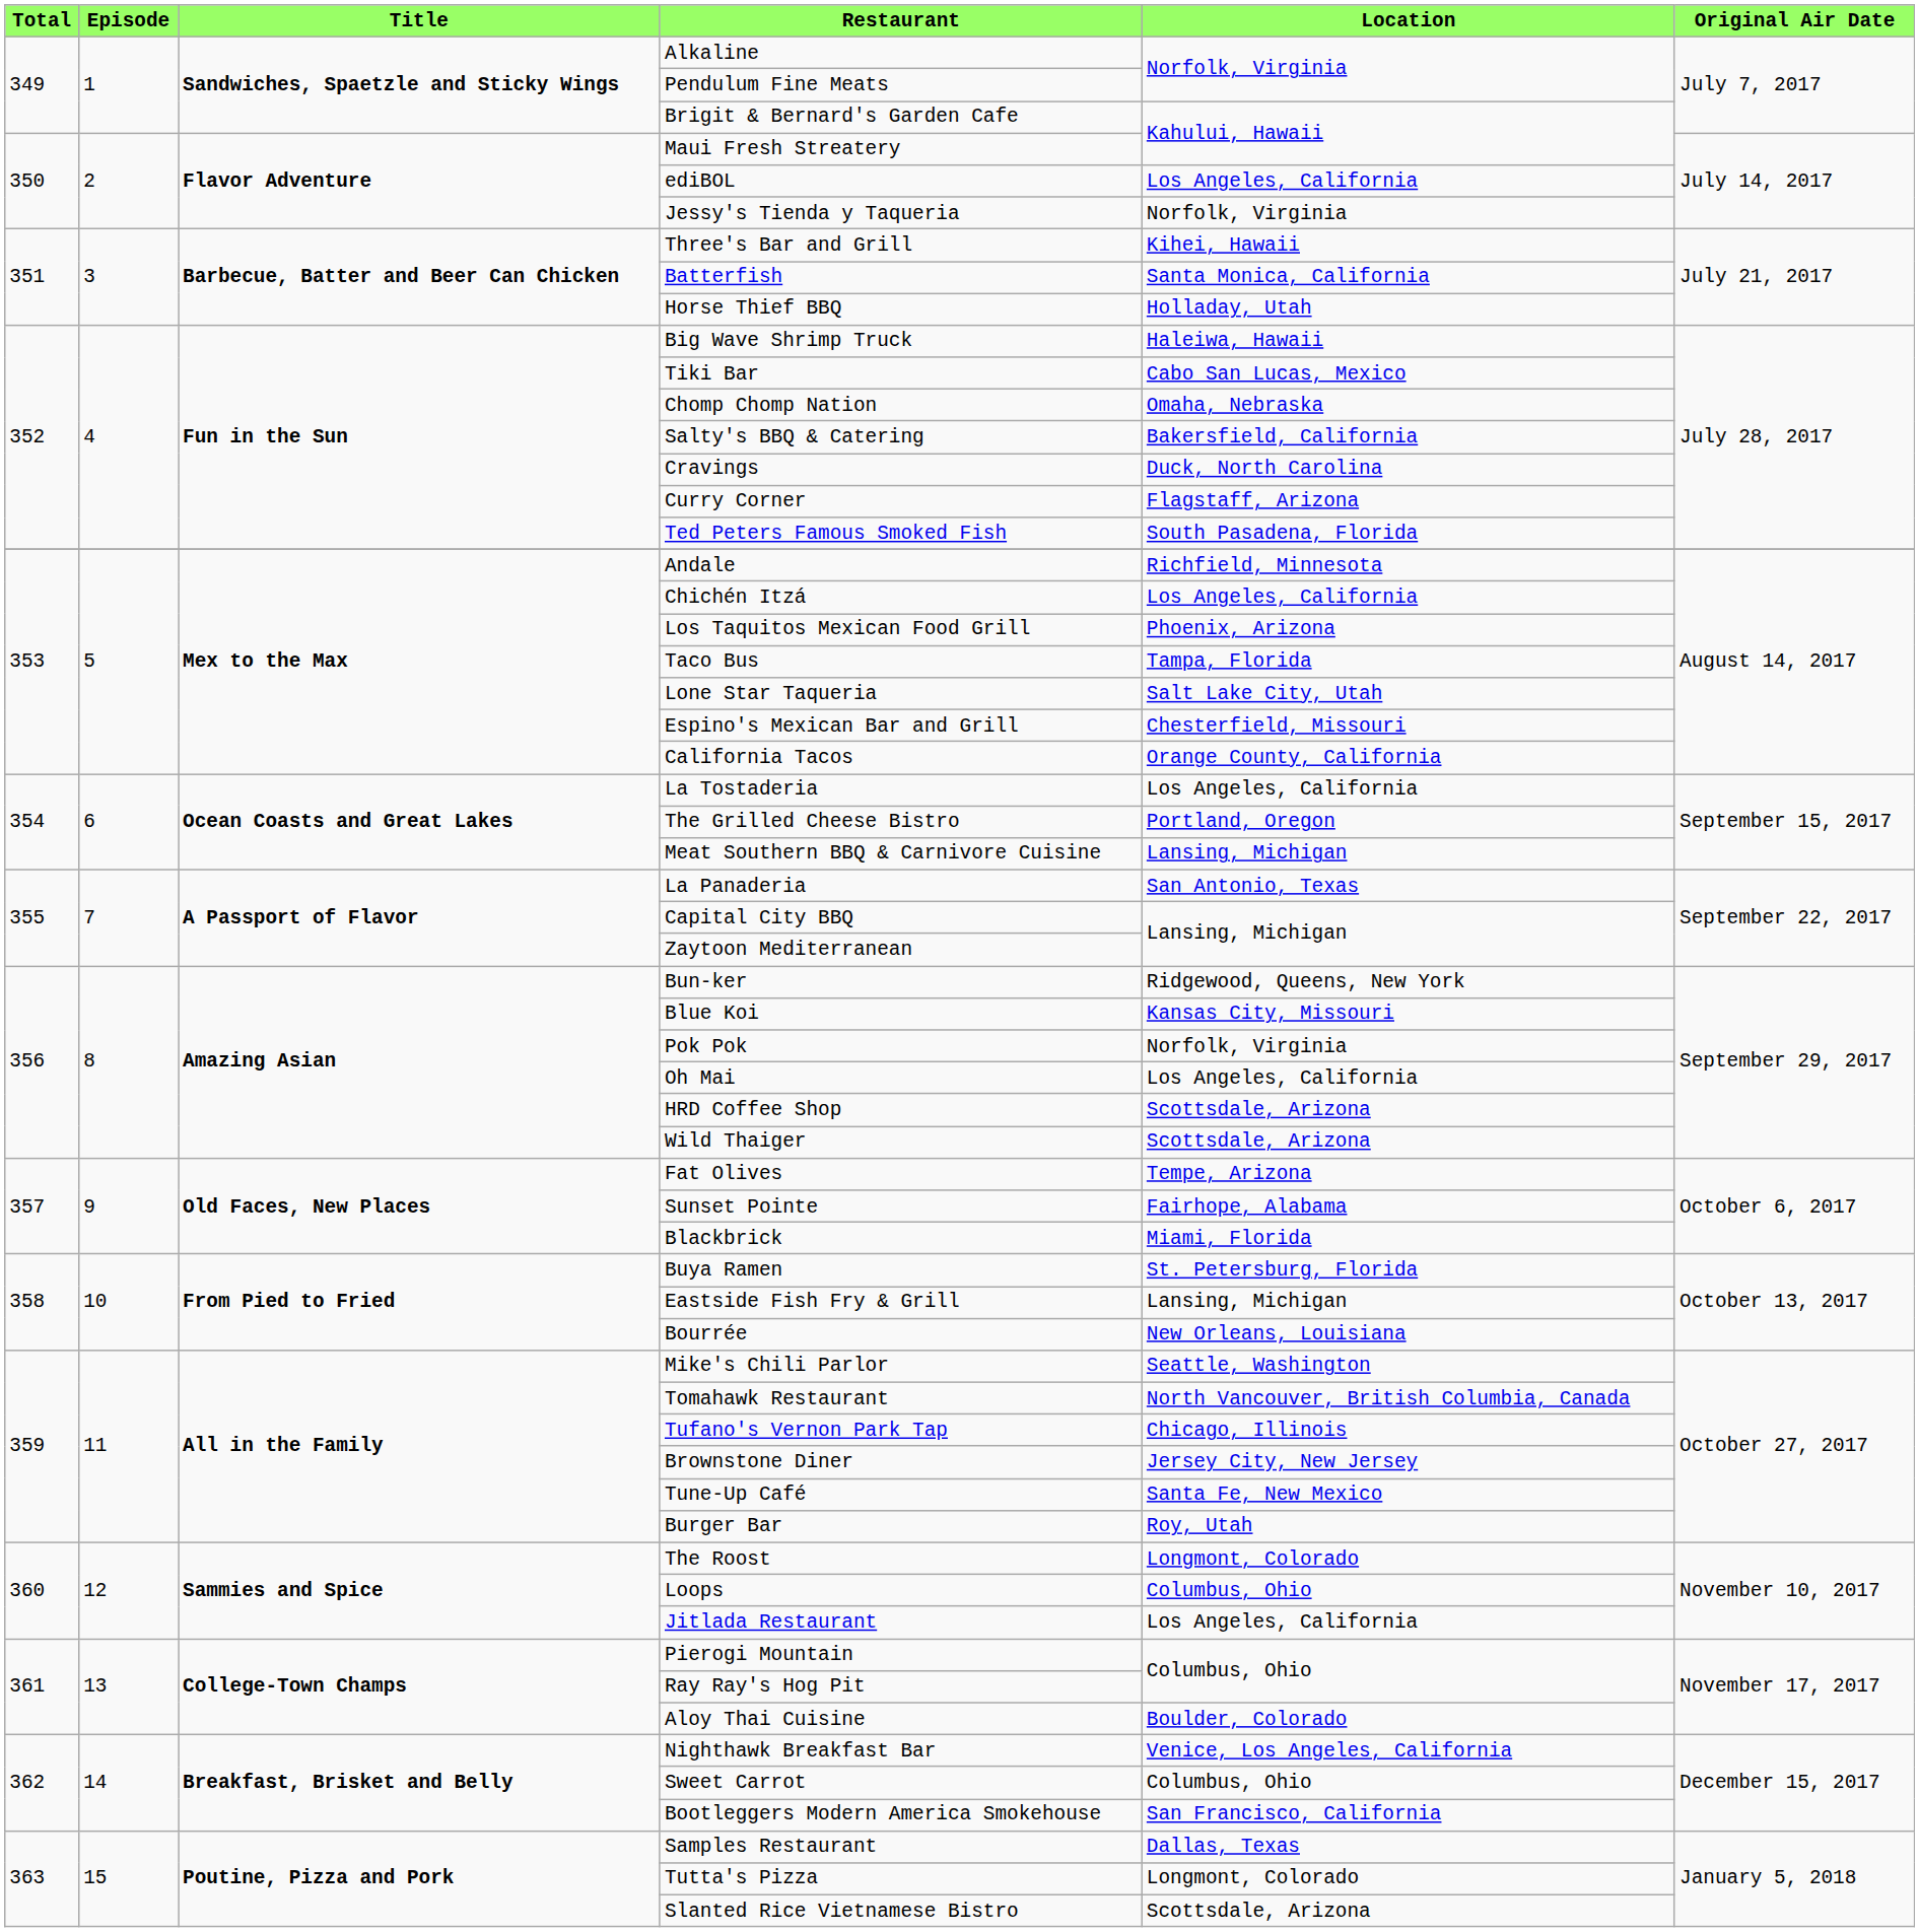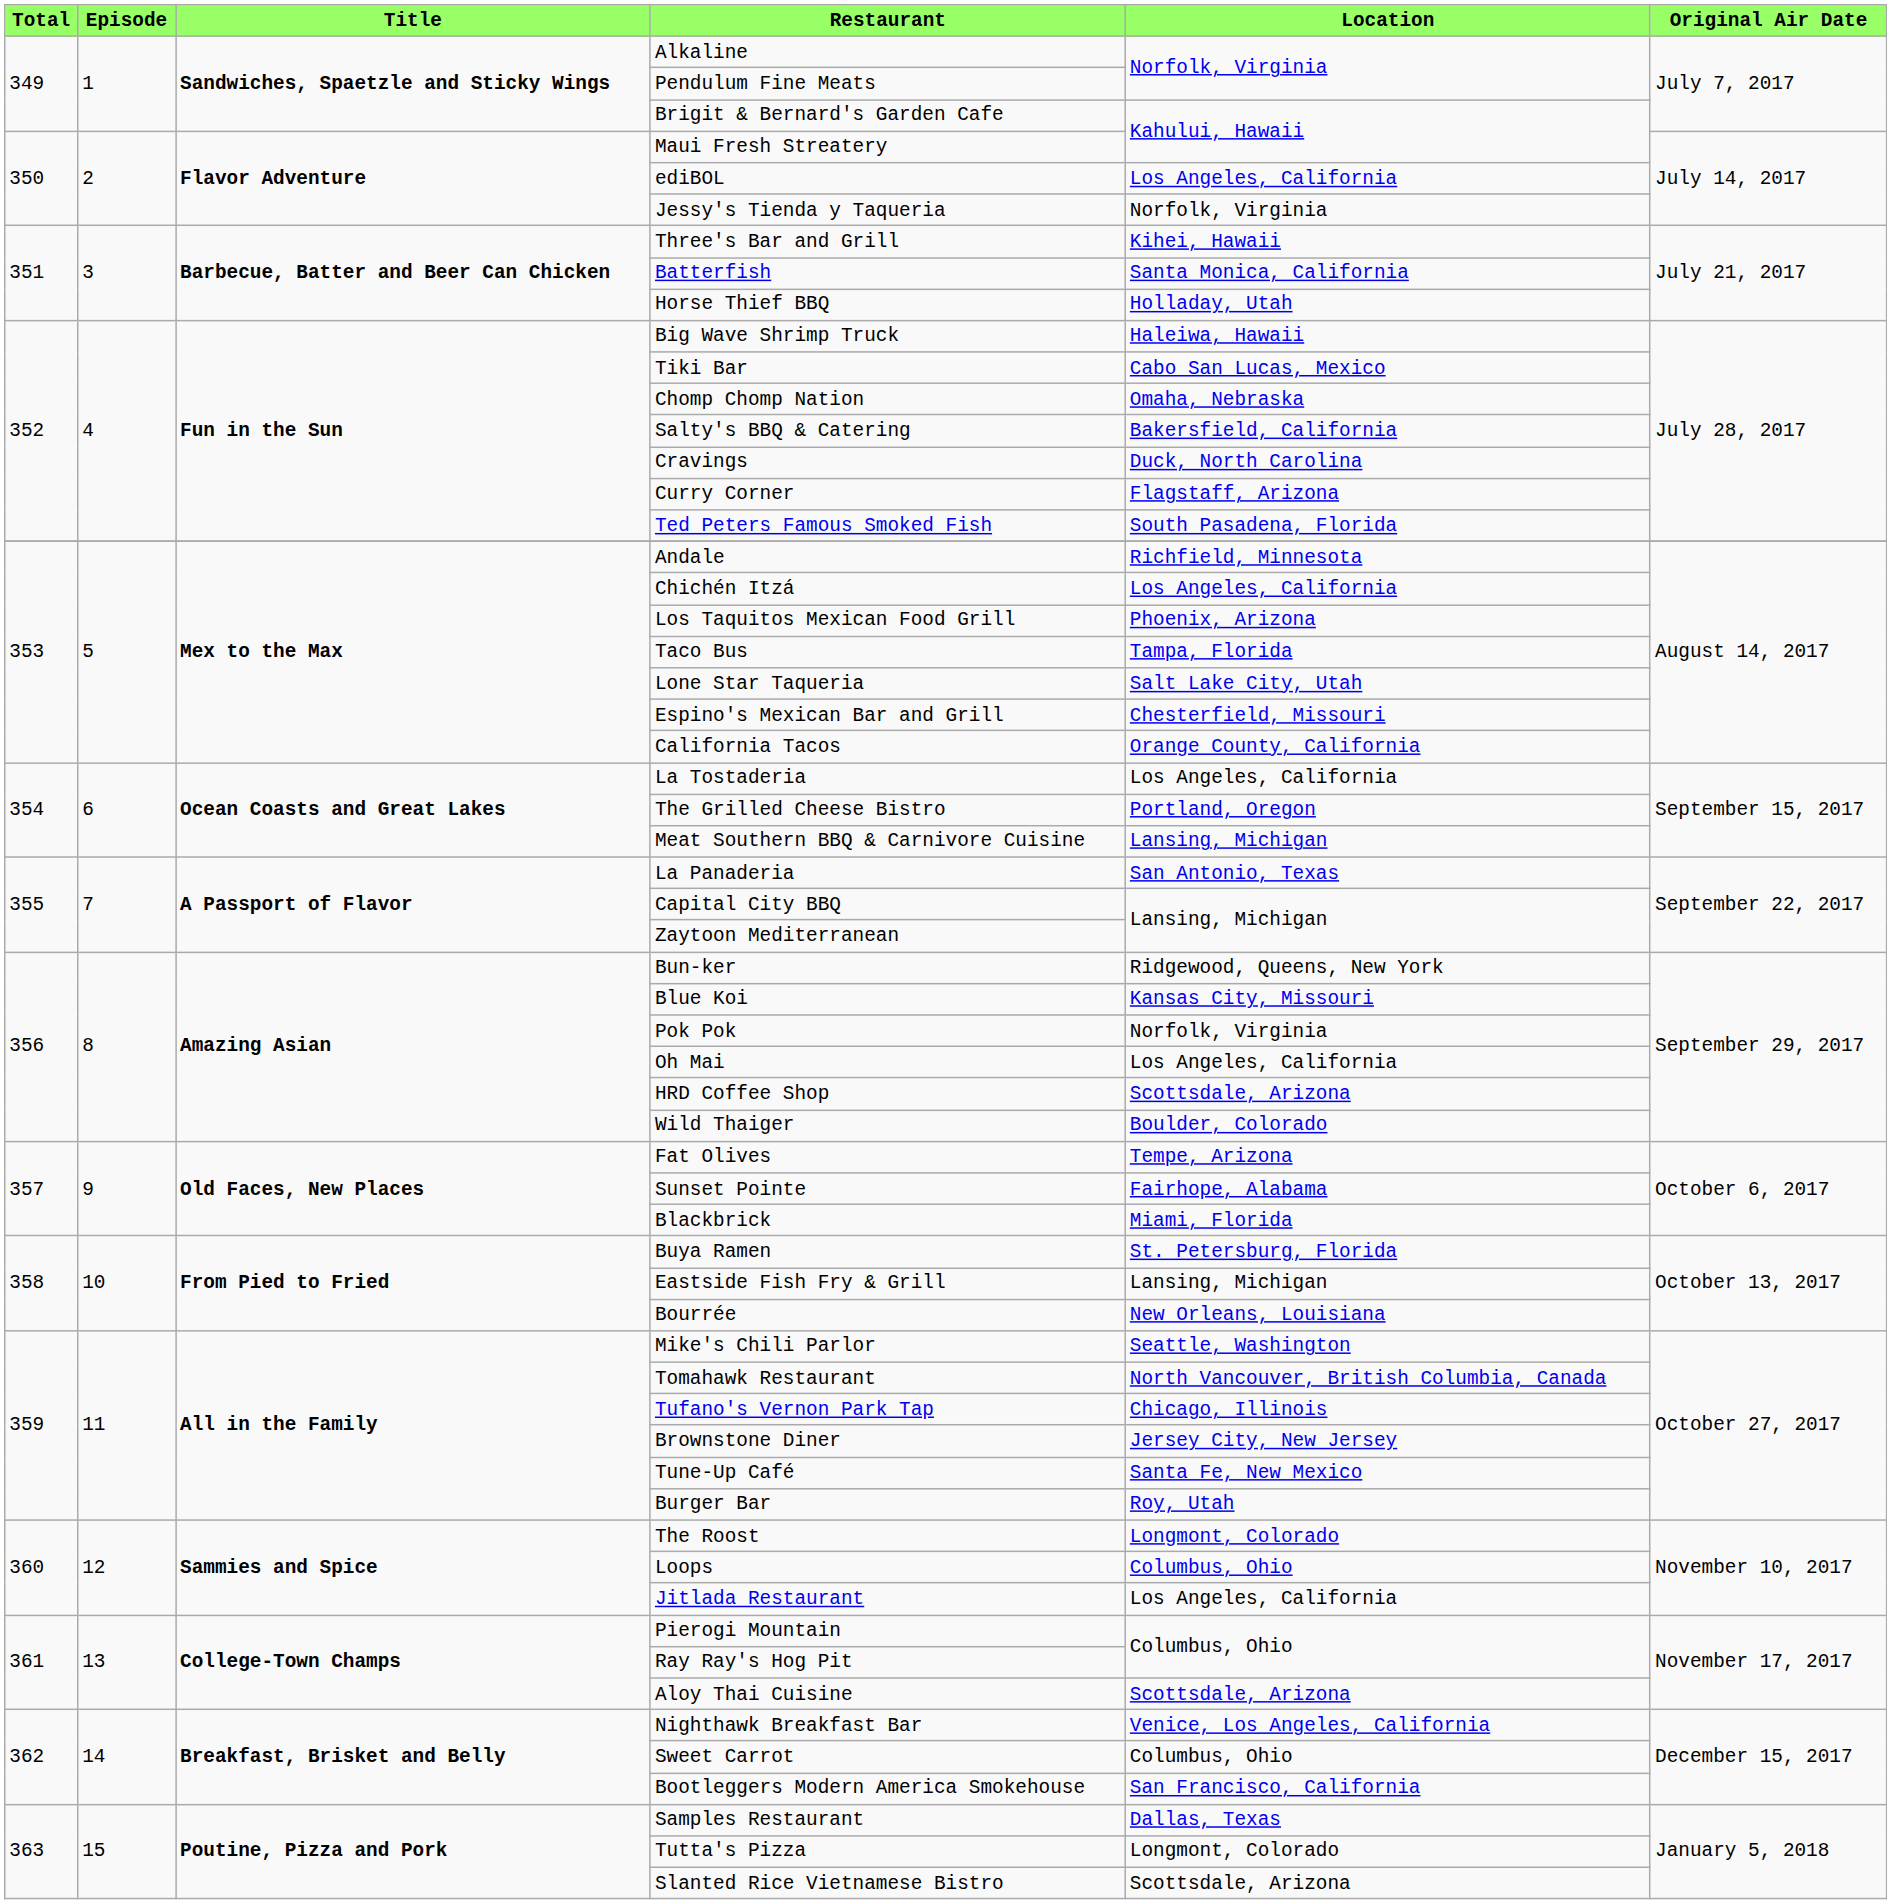Wild Thaiger | Location: Scottsdale, Arizona -> Boulder, Colorado
Aloy Thai Cuisine | Location: Boulder, Colorado -> Scottsdale, Arizona
